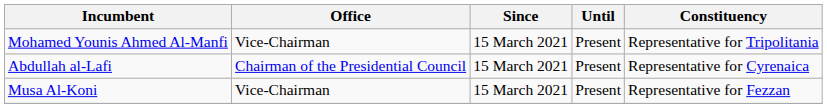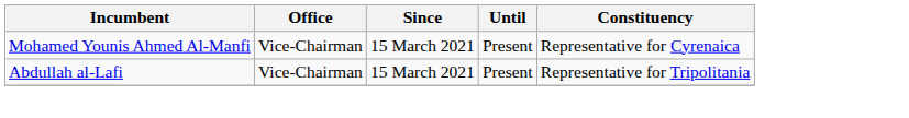Mohamed Younis Ahmed Al-Manfi | Constituency: Representative for Tripolitania -> Representative for Cyrenaica
Abdullah al-Lafi | Office: Chairman of the Presidential Council -> Vice-Chairman
Abdullah al-Lafi | Constituency: Representative for Cyrenaica -> Representative for Tripolitania
- row: Musa Al-Koni | Vice-Chairman | 15 March 2021 | Present | Representative for Fezzan
